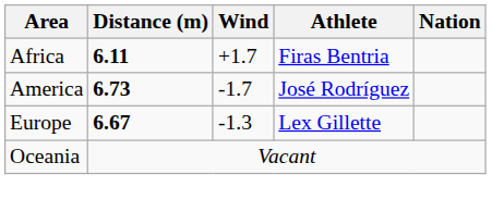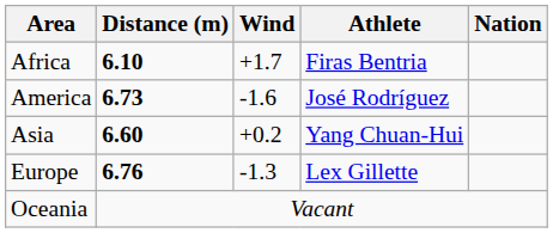Africa | Distance (m): 6.11 -> 6.10
America | Wind: -1.7 -> -1.6
+ row: Asia | 6.60 | +0.2 | Yang Chuan-Hui
Europe | Distance (m): 6.67 -> 6.76
